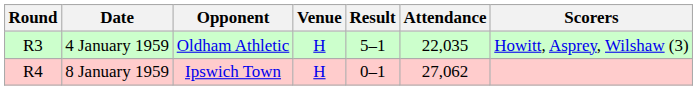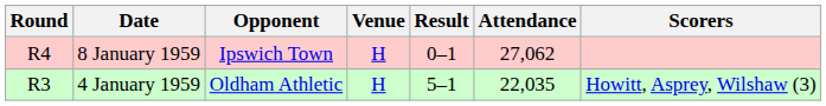rows swapped: 4 January 1959 <-> 8 January 1959
